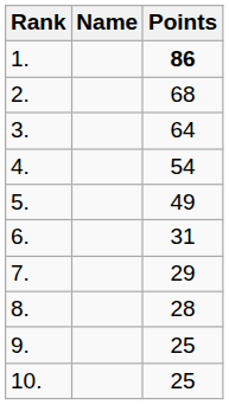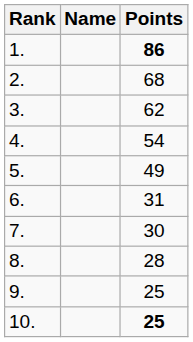3. | Points: 64 -> 62
7. | Points: 29 -> 30
10. | Points: normal -> bold
